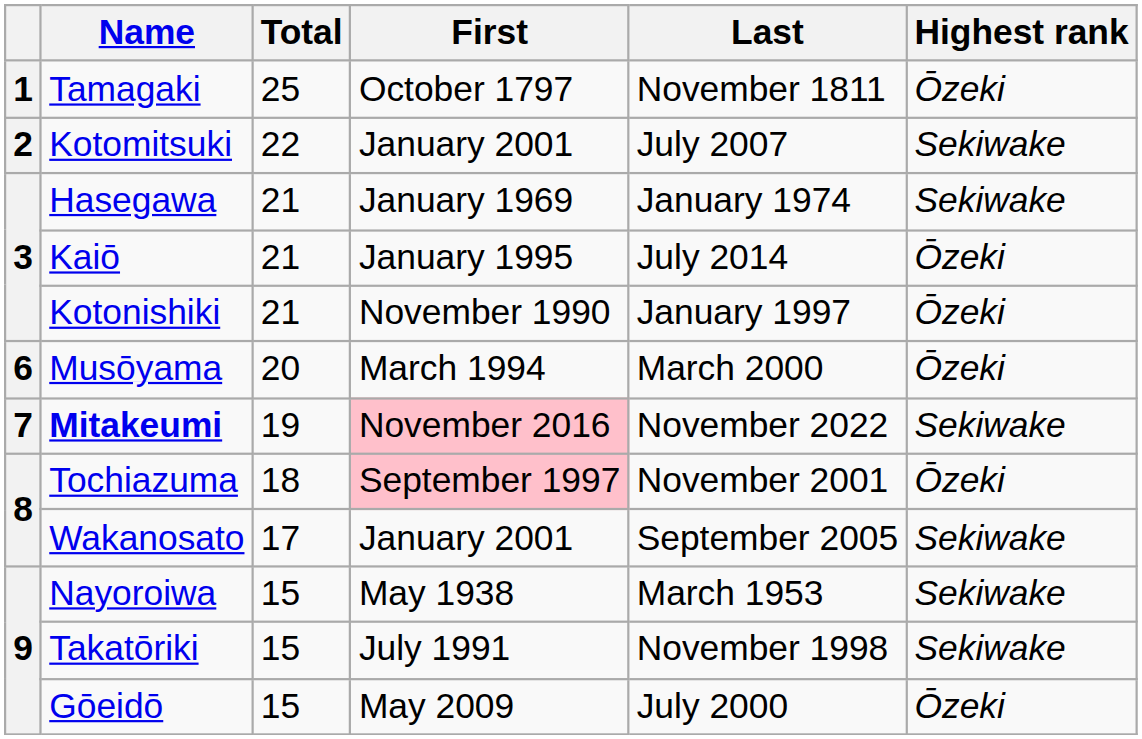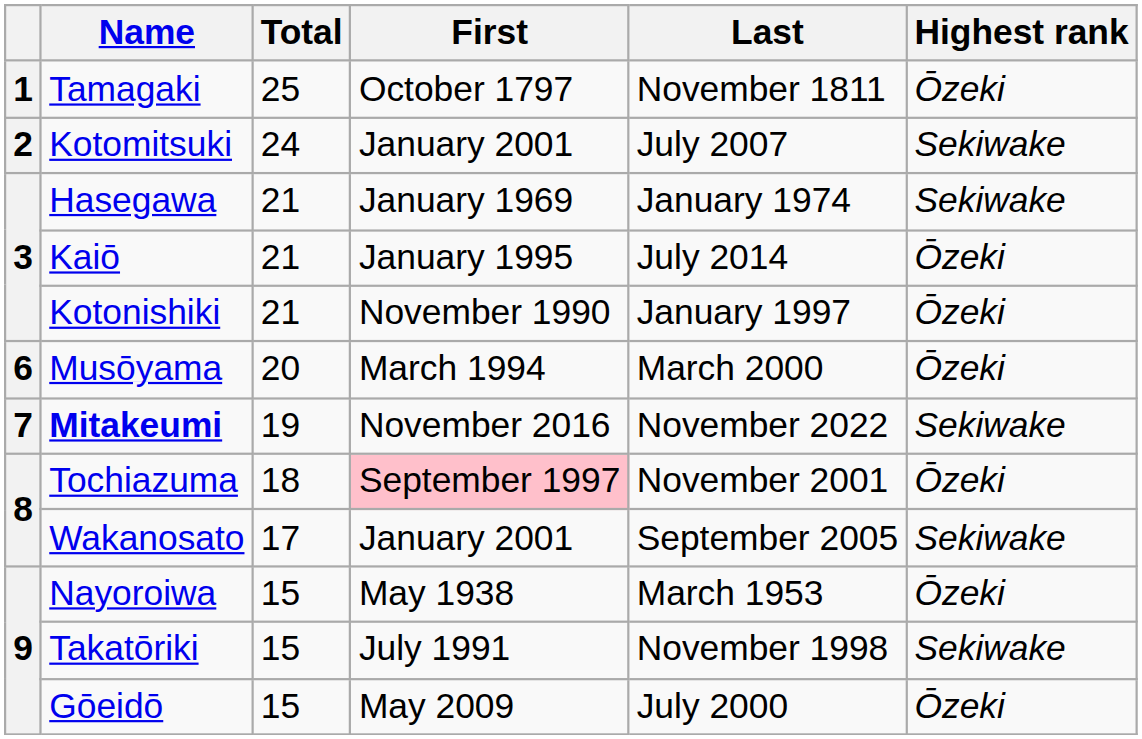Kotomitsuki | Total: 22 -> 24
Mitakeumi | First: pink background -> no background
Nayoroiwa | Highest rank: Sekiwake -> Ōzeki
